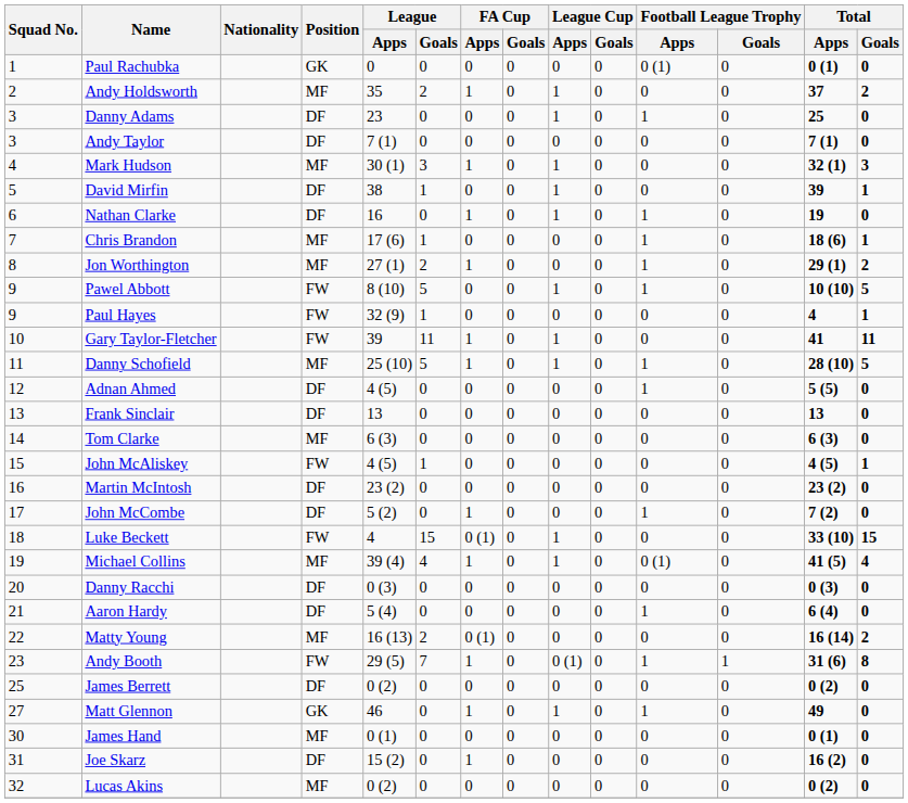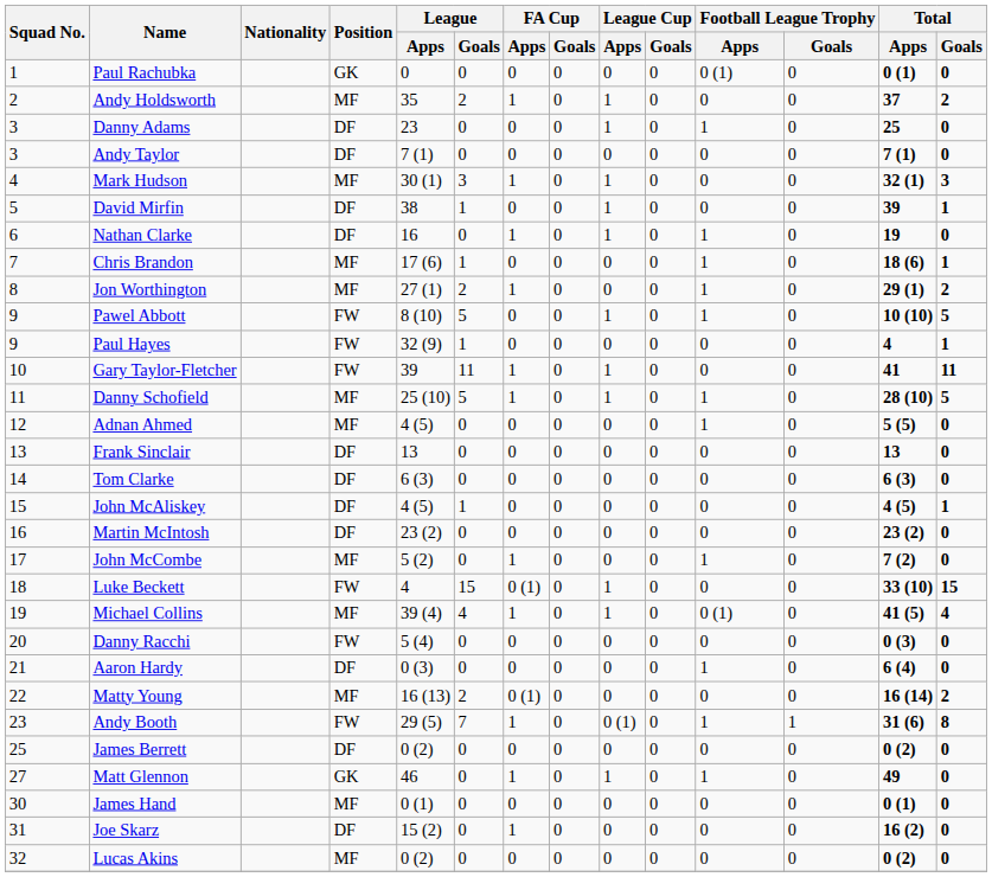Adnan Ahmed | Position: DF -> MF
Tom Clarke | Position: MF -> DF
John McAliskey | Position: FW -> DF
John McCombe | Position: DF -> MF
Danny Racchi | Position: DF -> FW
Danny Racchi | League / Apps: 0 (3) -> 5 (4)
Aaron Hardy | League / Apps: 5 (4) -> 0 (3)
